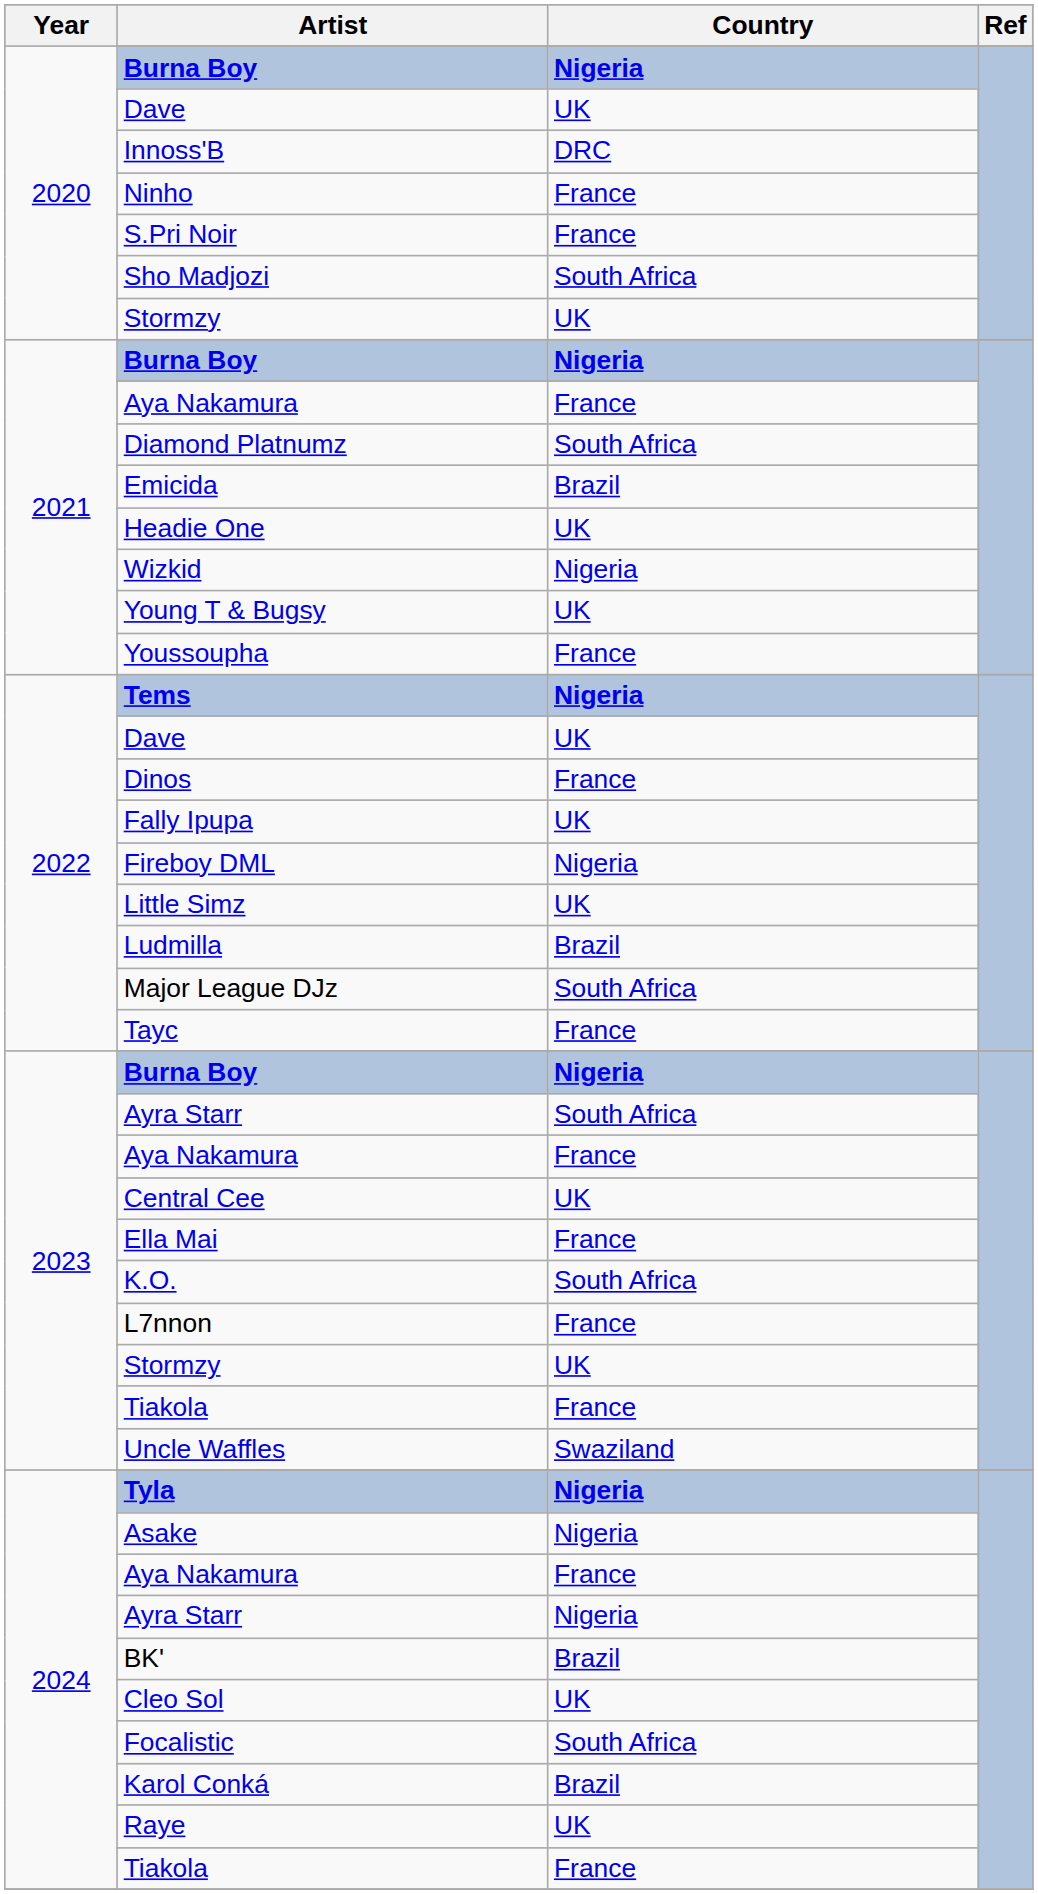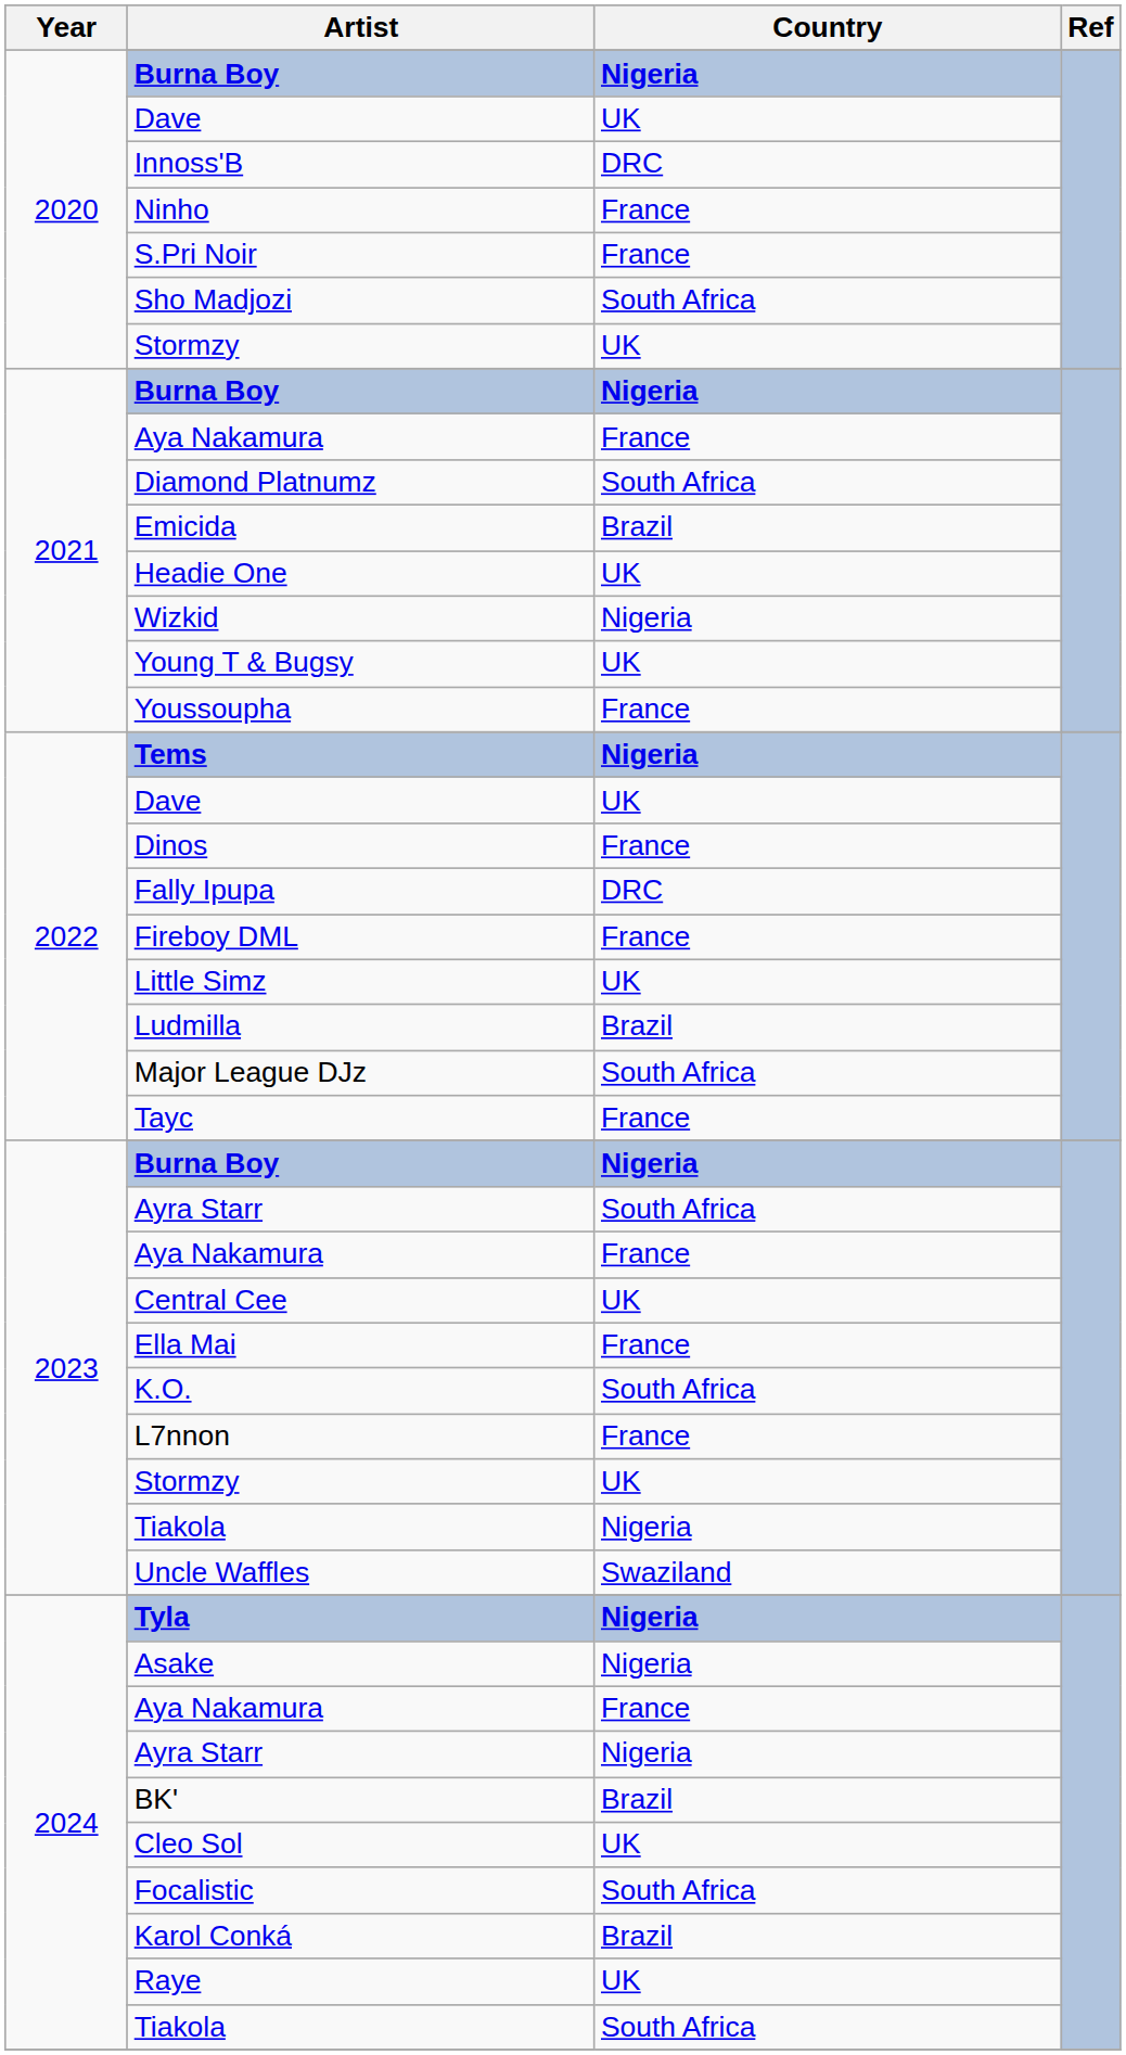Fally Ipupa | Country: UK -> DRC
Fireboy DML | Country: Nigeria -> France
2023 / Tiakola | Country: France -> Nigeria
2024 / Tiakola | Country: France -> South Africa
